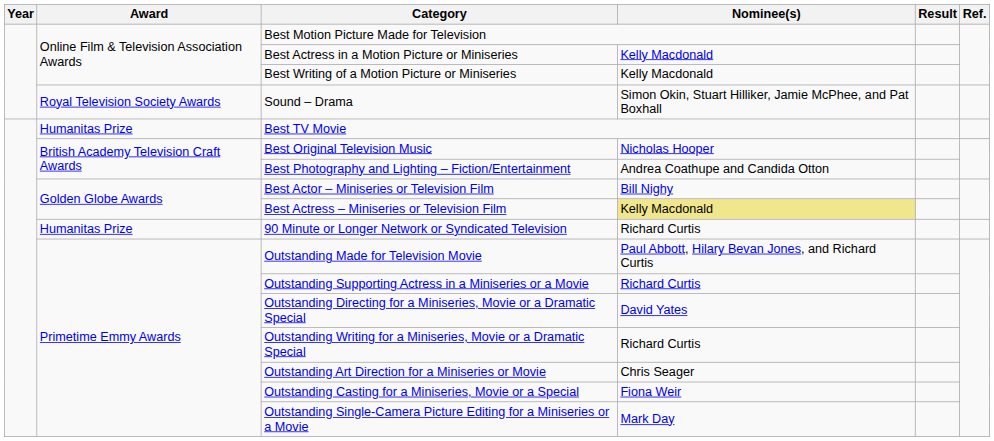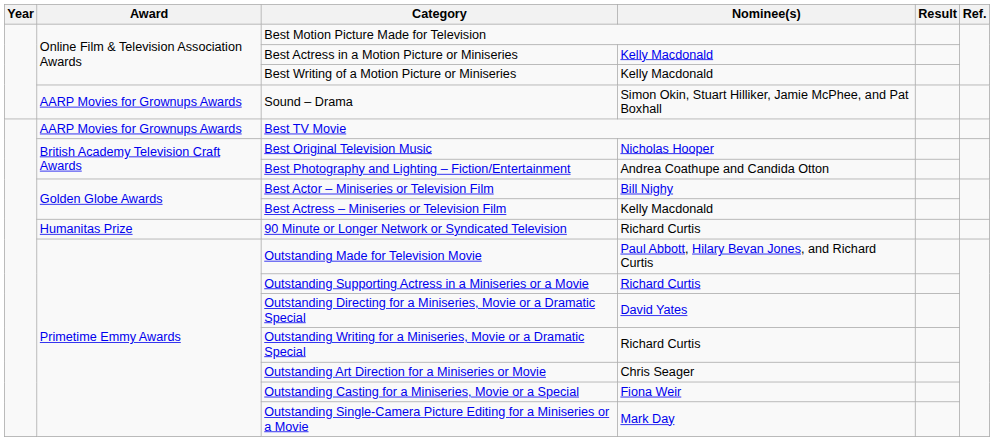Sound – Drama | Award: Royal Television Society Awards -> AARP Movies for Grownups Awards
Best TV Movie | Award: Humanitas Prize -> AARP Movies for Grownups Awards
Best Actress – Miniseries or Television Film | Nominee(s): khaki background -> no background
